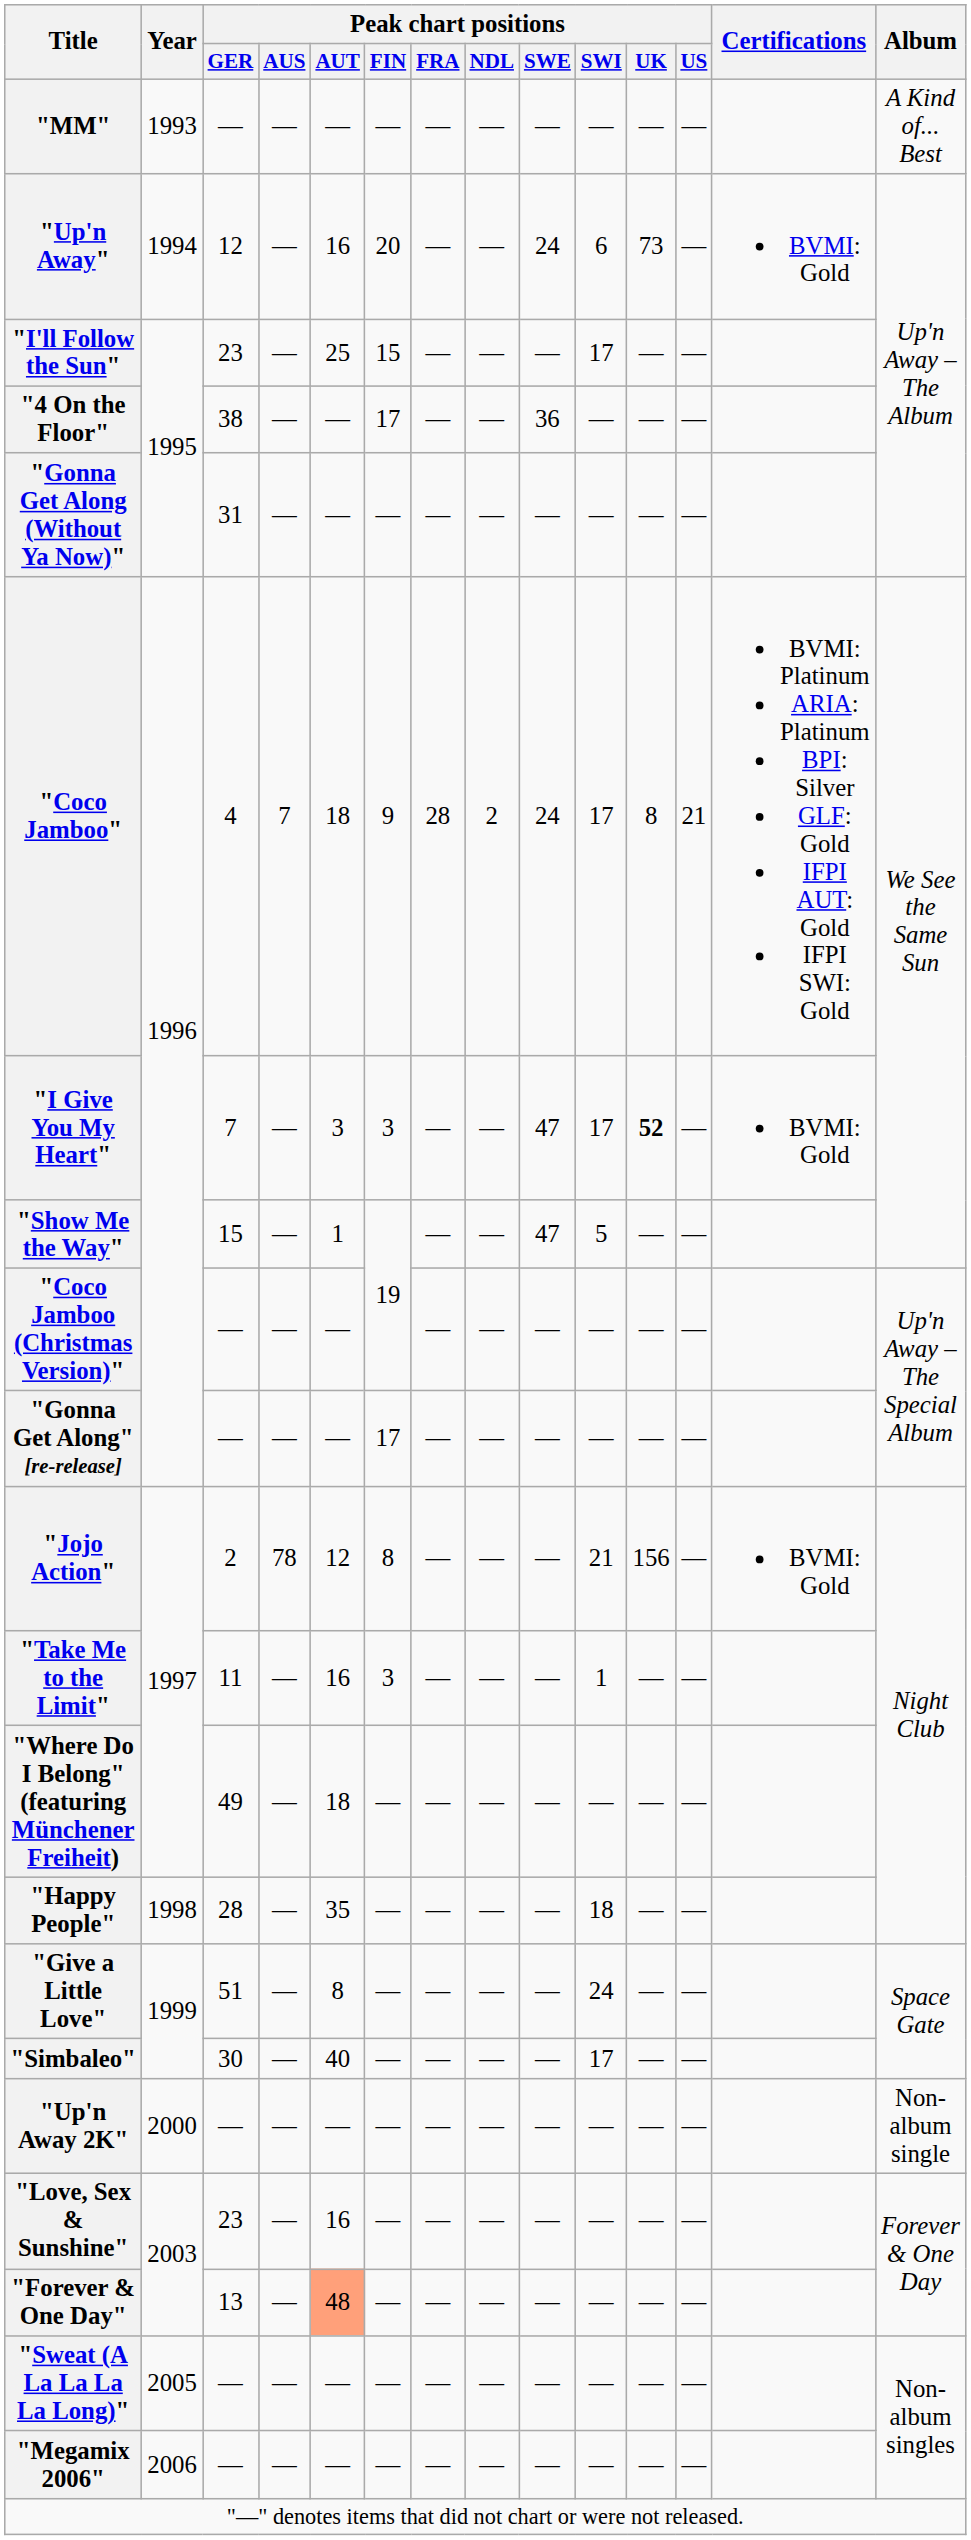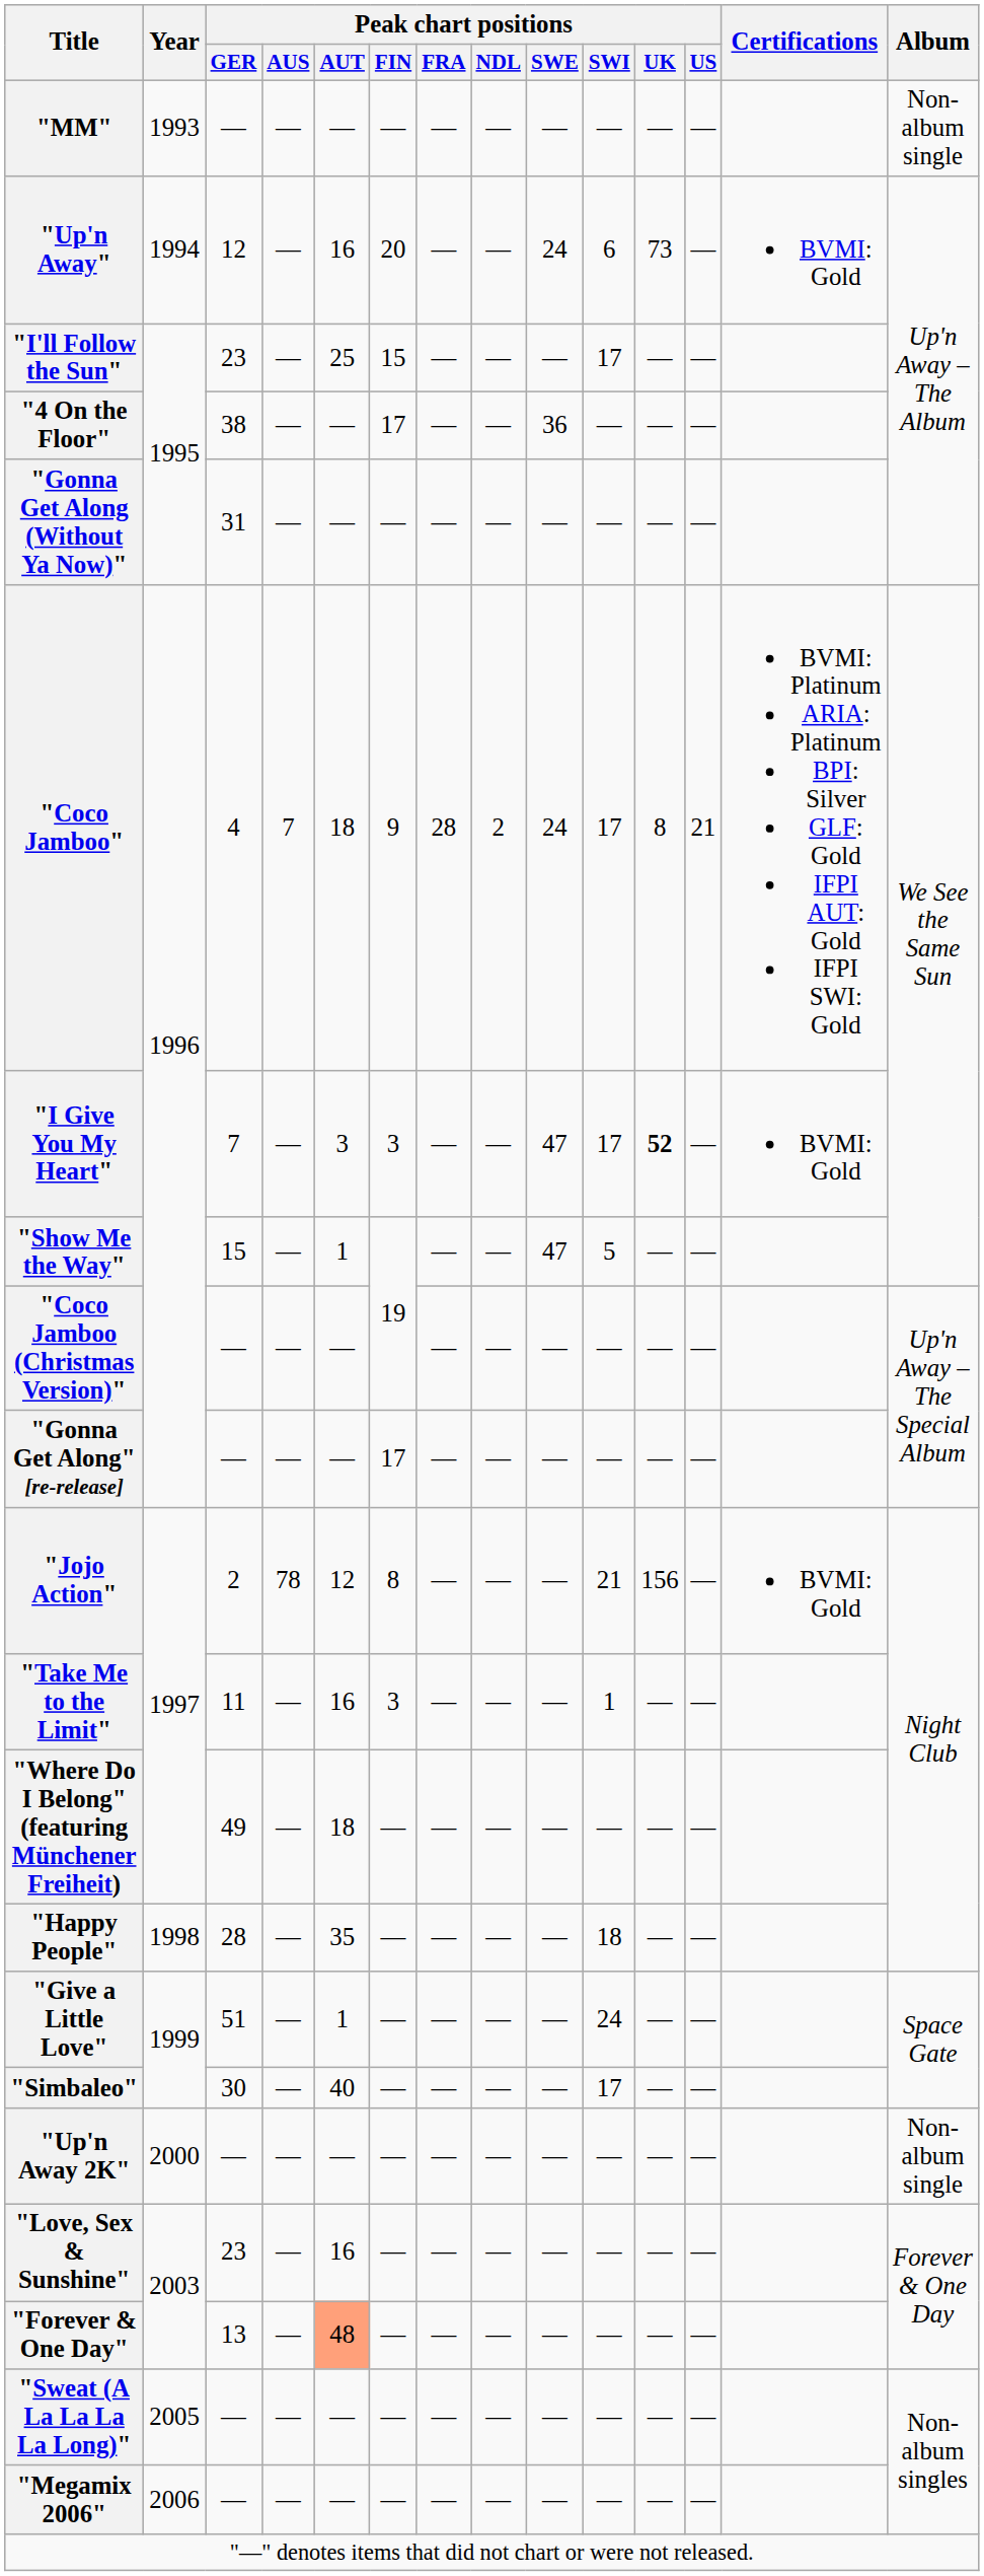"MM" | Album: A Kind of... Best -> Non-album single
"Give a Little Love" | Peak chart positions / AUT: 8 -> 1
